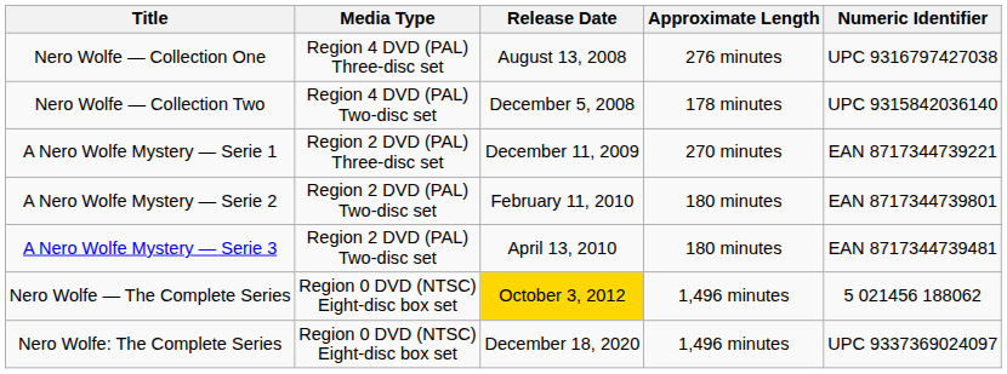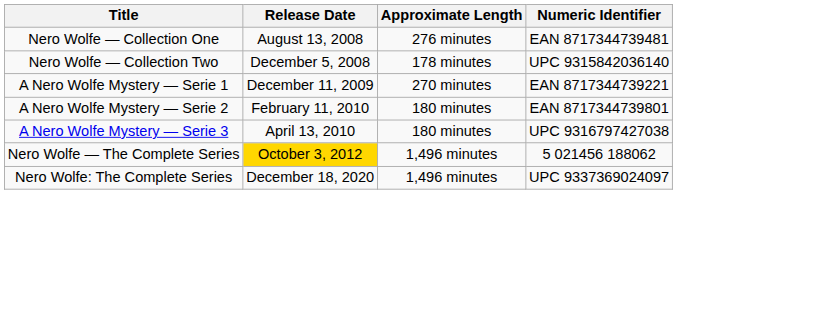- column: Media Type | Region 4 DVD (PAL) Three-disc set | Region 4 DVD (PAL) Two-disc set | Region 2 DVD (PAL) Three-disc set | Region 2 DVD (PAL) Two-disc set | Region 2 DVD (PAL) Two-disc set | Region 0 DVD (NTSC) Eight-disc box set | Region 0 DVD (NTSC) Eight-disc box set
Nero Wolfe — Collection One | Numeric Identifier: UPC 9316797427038 -> EAN 8717344739481
A Nero Wolfe Mystery — Serie 3 | Numeric Identifier: EAN 8717344739481 -> UPC 9316797427038
